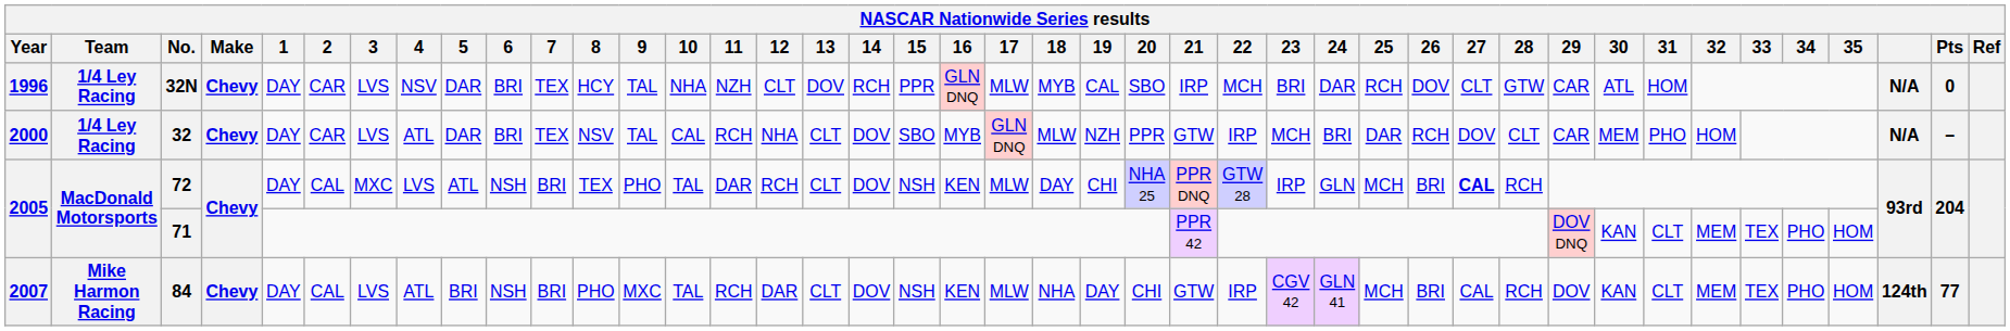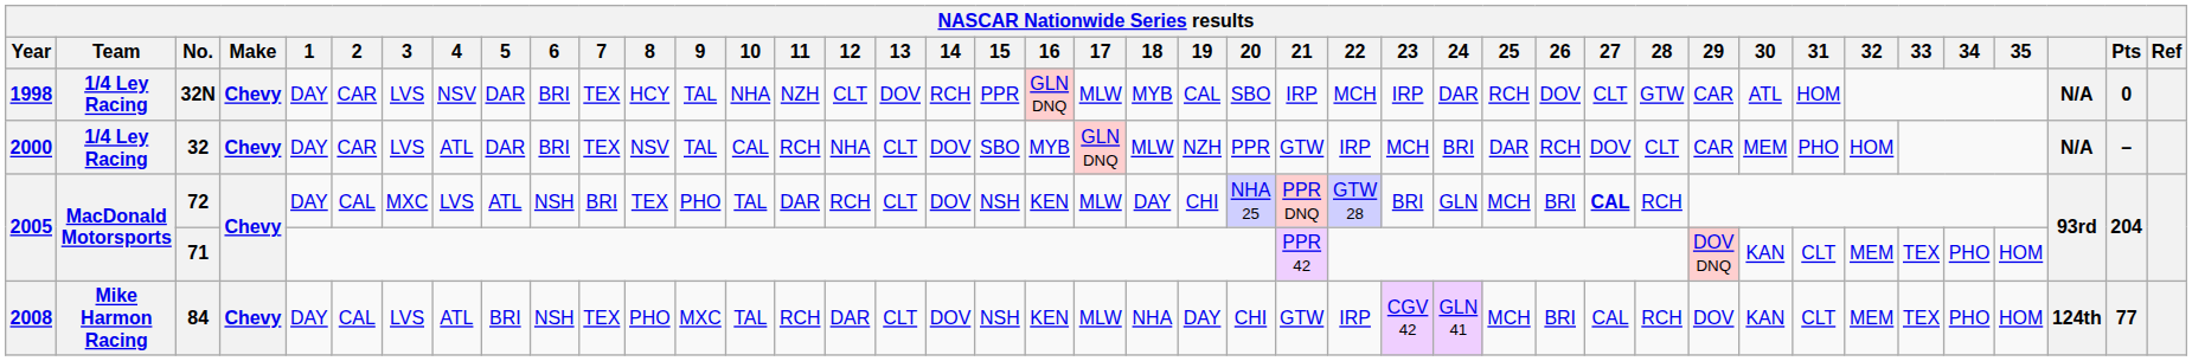32N | Year: 1996 -> 1998
32N | 23: BRI -> IRP
72 | 23: IRP -> BRI
84 | Year: 2007 -> 2008
84 | 7: BRI -> TEX
